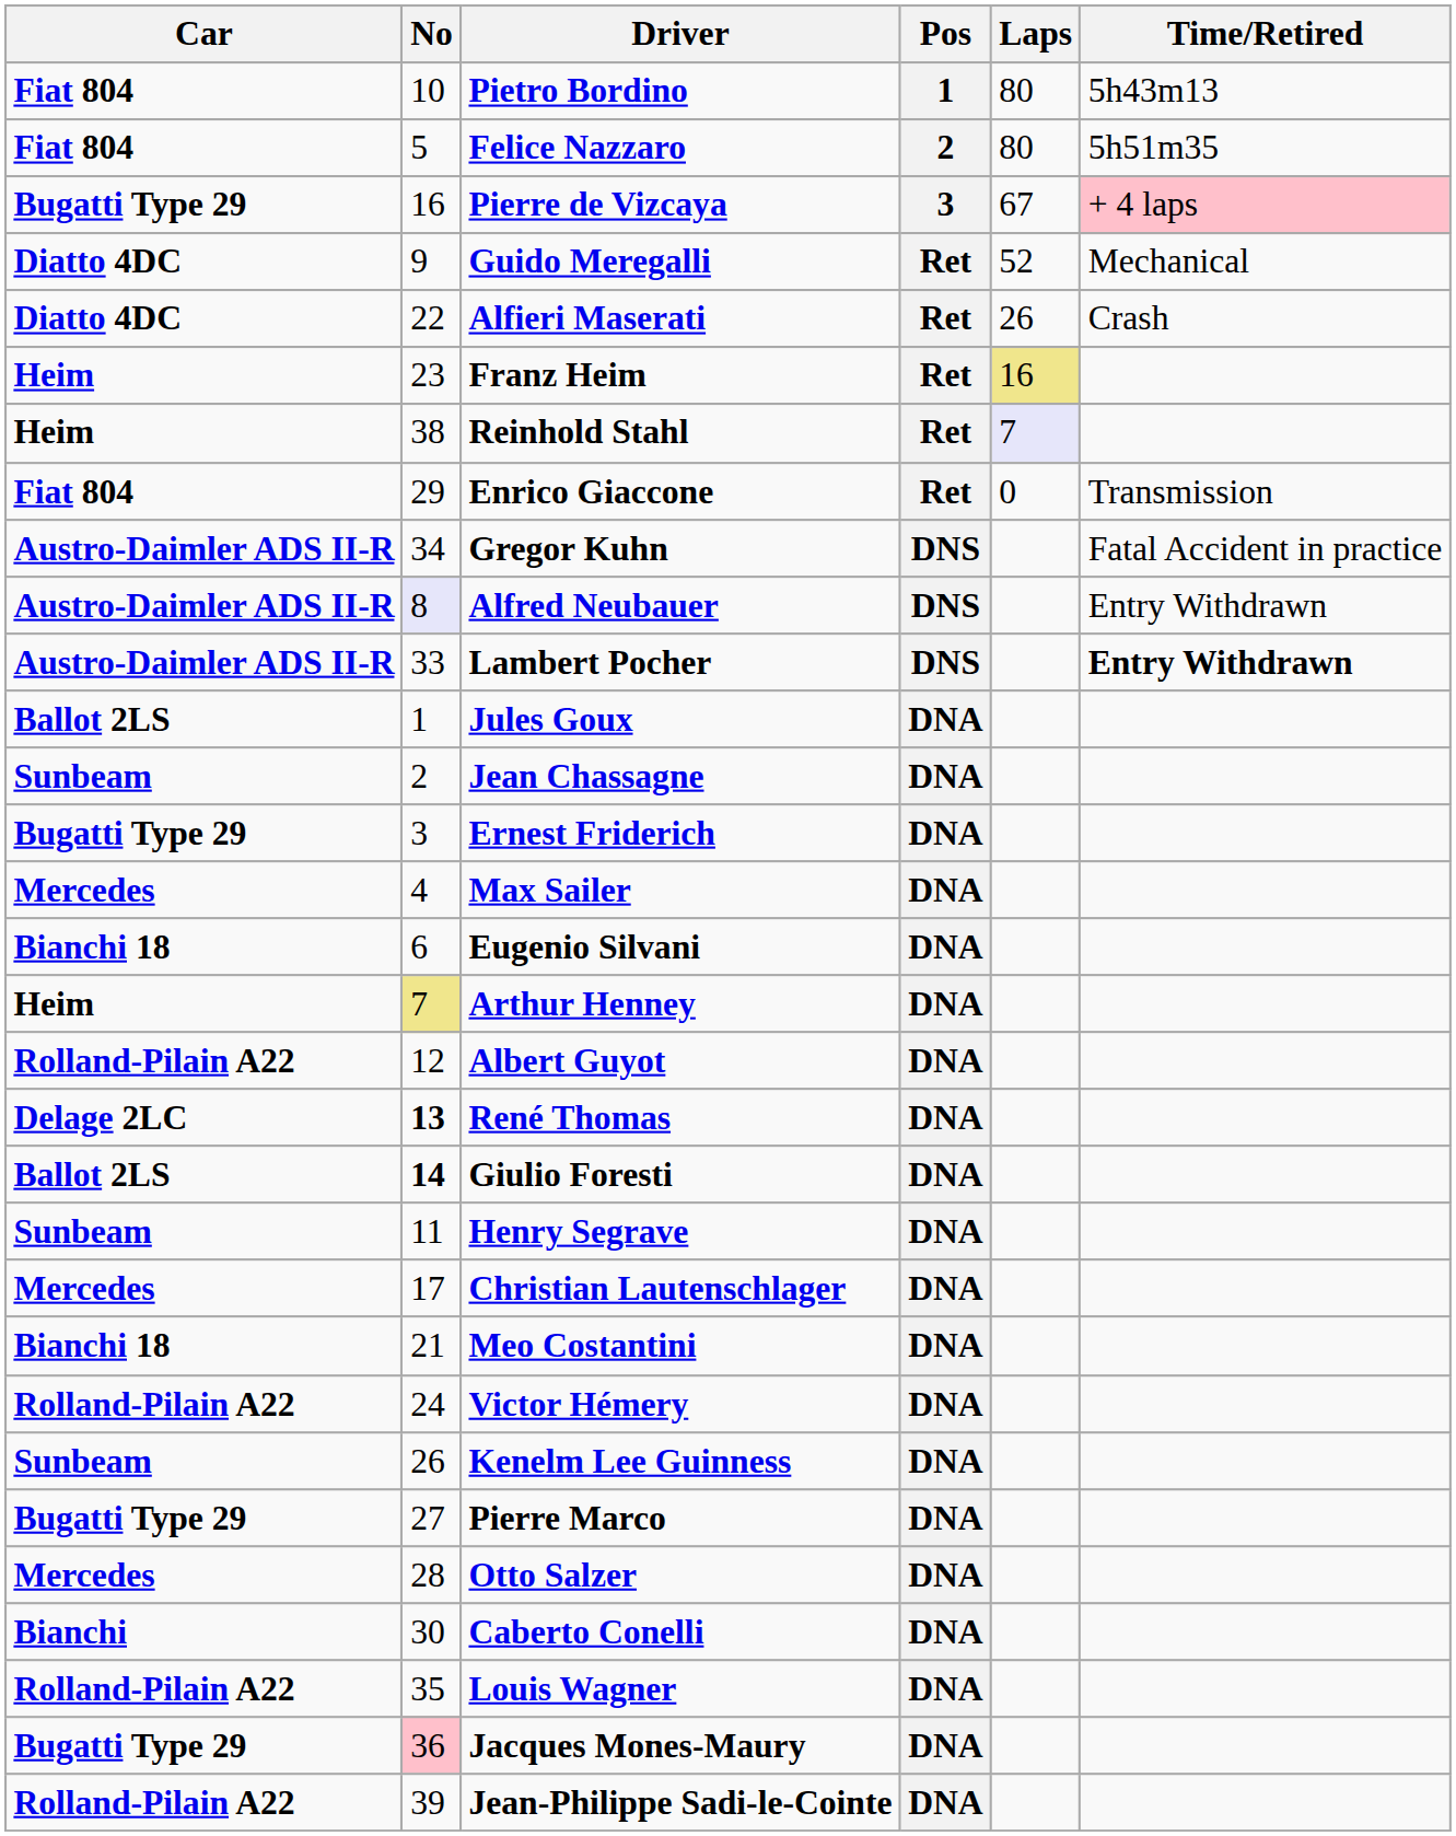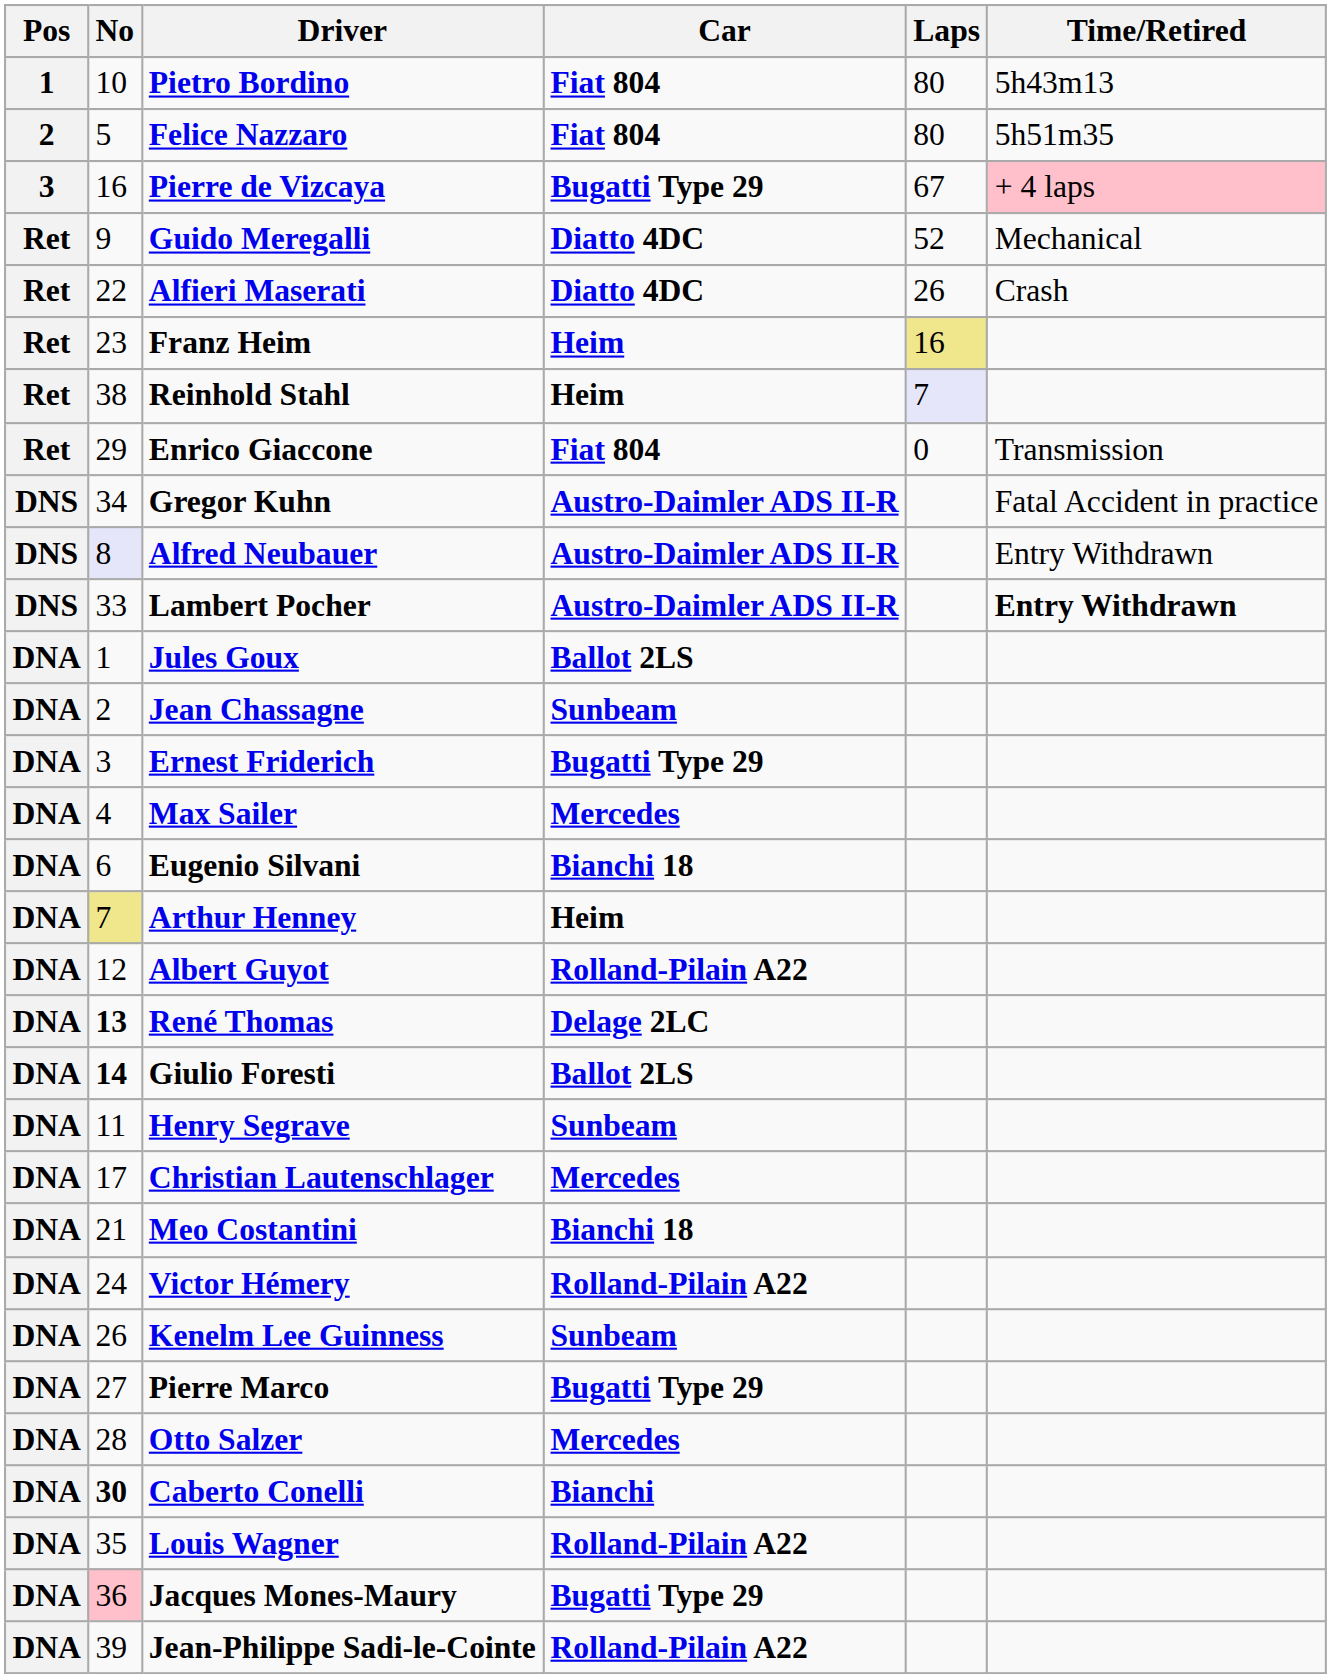columns swapped: Pos <-> Car
Caberto Conelli | No: normal -> bold
